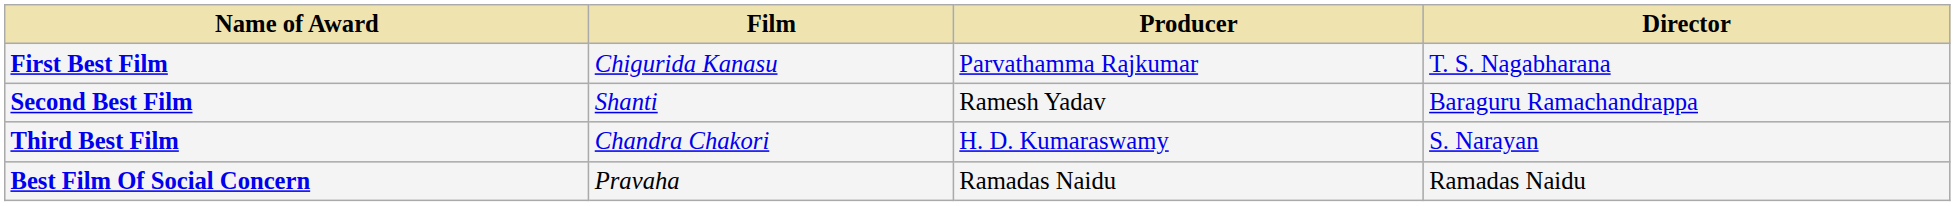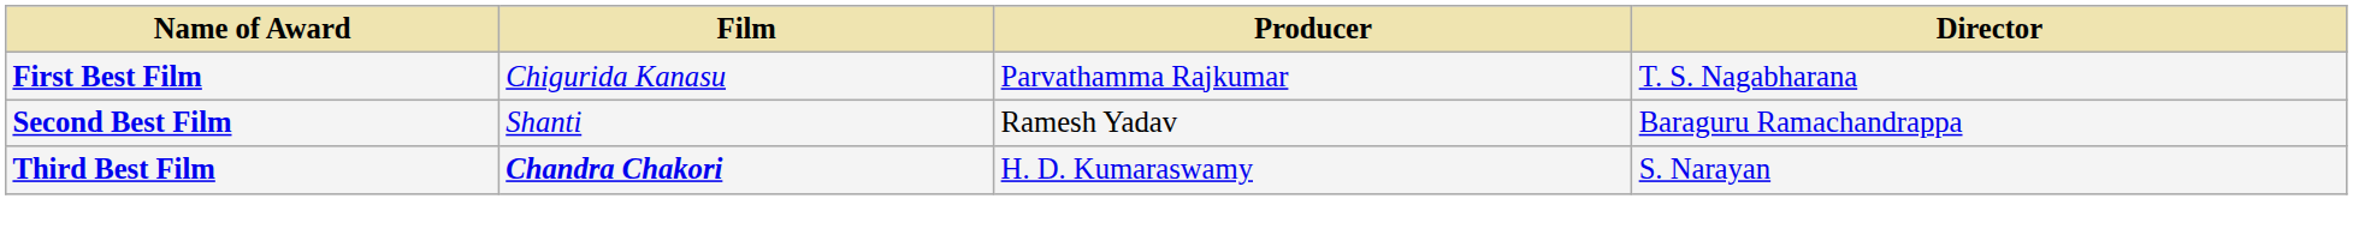Third Best Film | Film: normal -> bold
- row: Best Film Of Social Concern | Pravaha | Ramadas Naidu | Ramadas Naidu
